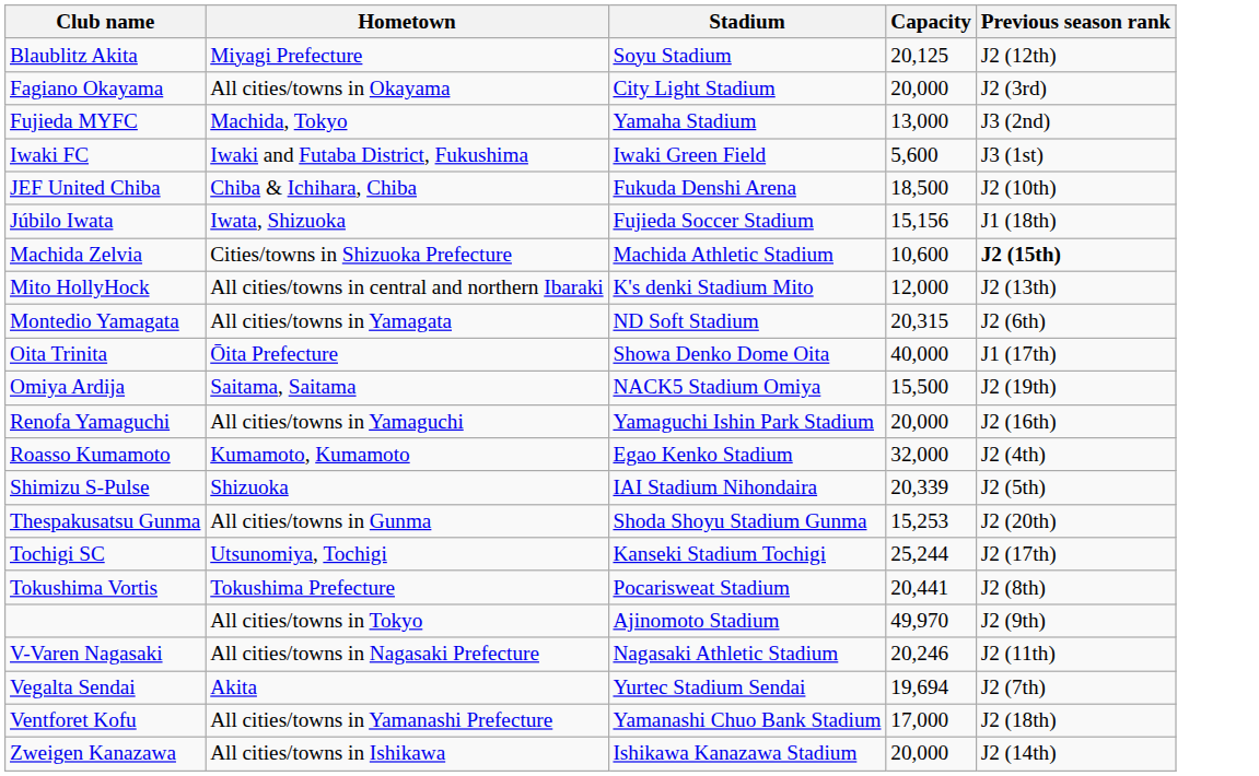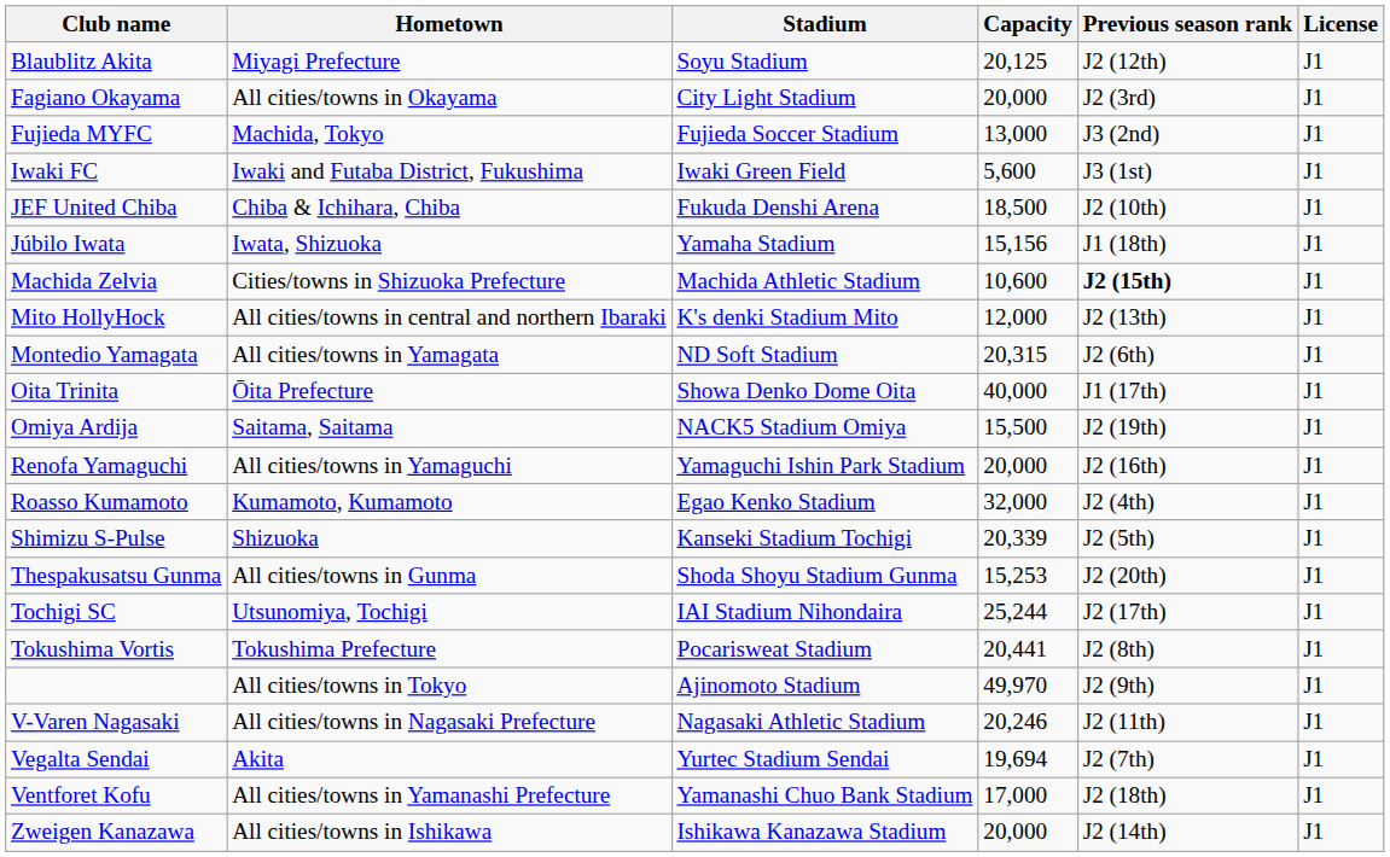+ column: License | J1 | J1 | J1 | J1 | J1 | J1 | J1 | J1 | J1 | J1 | J1 | J1 | J1 | J1 | J1 | J1 | J1 | J1 | J1 | J1 | J1 | J1
Fujieda MYFC | Stadium: Yamaha Stadium -> Fujieda Soccer Stadium
Júbilo Iwata | Stadium: Fujieda Soccer Stadium -> Yamaha Stadium
Shimizu S-Pulse | Stadium: IAI Stadium Nihondaira -> Kanseki Stadium Tochigi
Tochigi SC | Stadium: Kanseki Stadium Tochigi -> IAI Stadium Nihondaira
